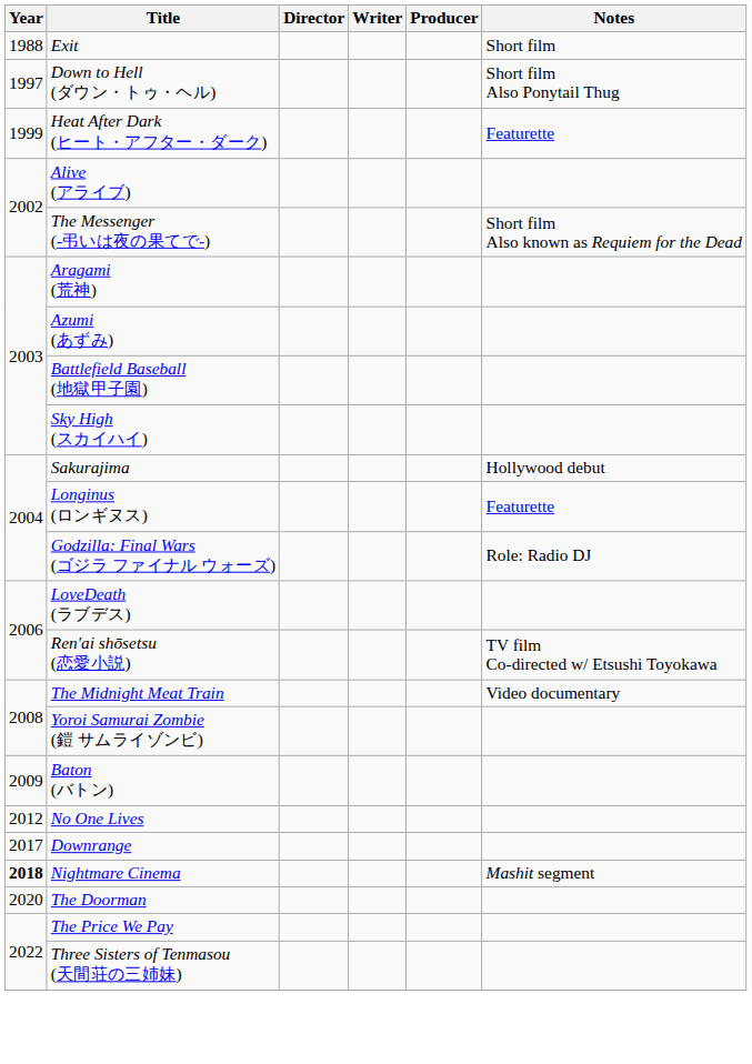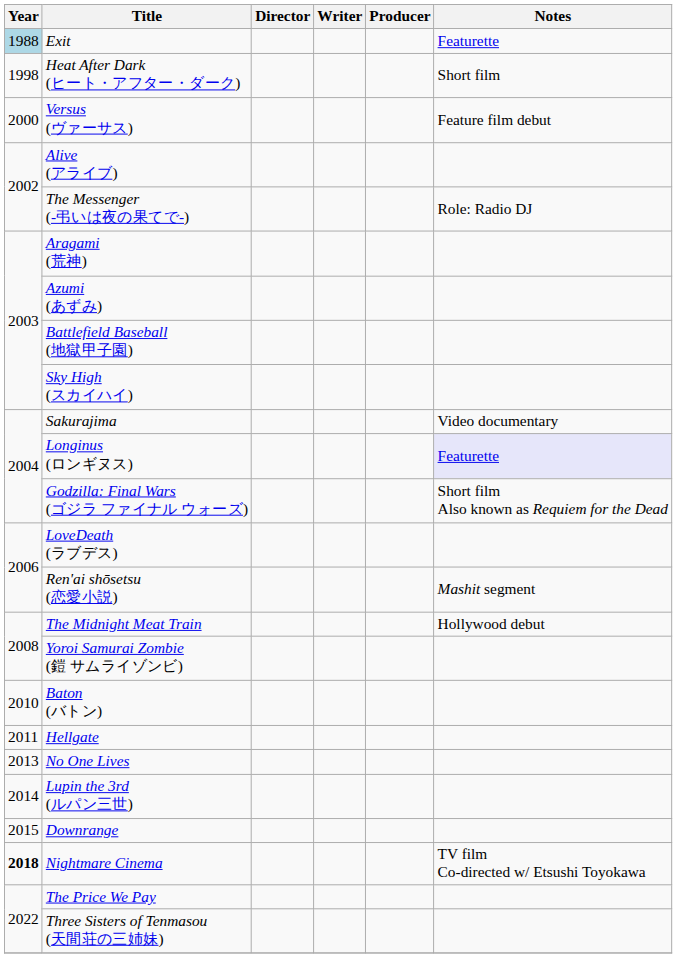Exit | Year: no background -> lightblue background
Exit | Notes: Short film -> Featurette
- row: 1997 | Down to Hell (ダウン・トゥ・ヘル) | Short film Also Ponytail Thug
Heat After Dark (ヒート・アフター・ダーク) | Year: 1999 -> 1998
Heat After Dark (ヒート・アフター・ダーク) | Notes: Featurette -> Short film
+ row: 2000 | Versus (ヴァーサス) | Feature film debut
The Messenger (-弔いは夜の果てで-) | Notes: Short film Also known as Requiem for the Dead -> Role: Radio DJ
Sakurajima | Notes: Hollywood debut -> Video documentary
Longinus (ロンギヌス) | Notes: no background -> lavender background
Godzilla: Final Wars (ゴジラ ファイナル ウォーズ) | Notes: Role: Radio DJ -> Short film Also known as Requiem for the Dead
Ren'ai shōsetsu (恋愛小説) | Notes: TV film Co-directed w/ Etsushi Toyokawa -> Mashit segment
The Midnight Meat Train | Notes: Video documentary -> Hollywood debut
Baton (バトン) | Year: 2009 -> 2010
+ row: 2011 | Hellgate
No One Lives | Year: 2012 -> 2013
+ row: 2014 | Lupin the 3rd (ルパン三世)
Downrange | Year: 2017 -> 2015
Nightmare Cinema | Notes: Mashit segment -> TV film Co-directed w/ Etsushi Toyokawa
- row: 2020 | The Doorman
